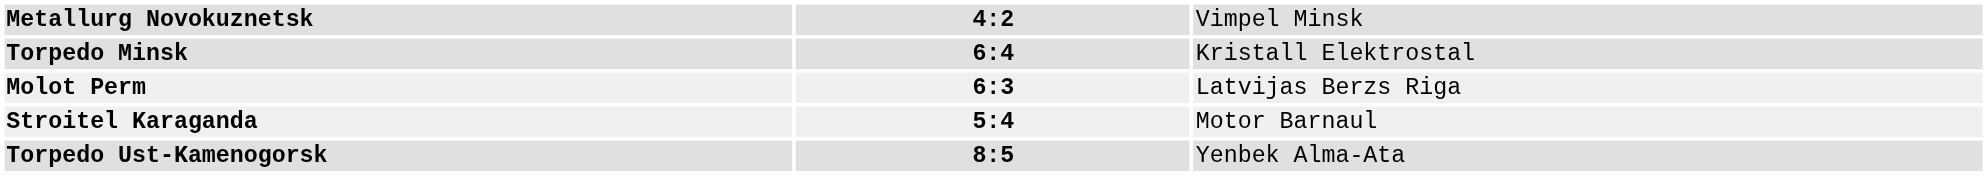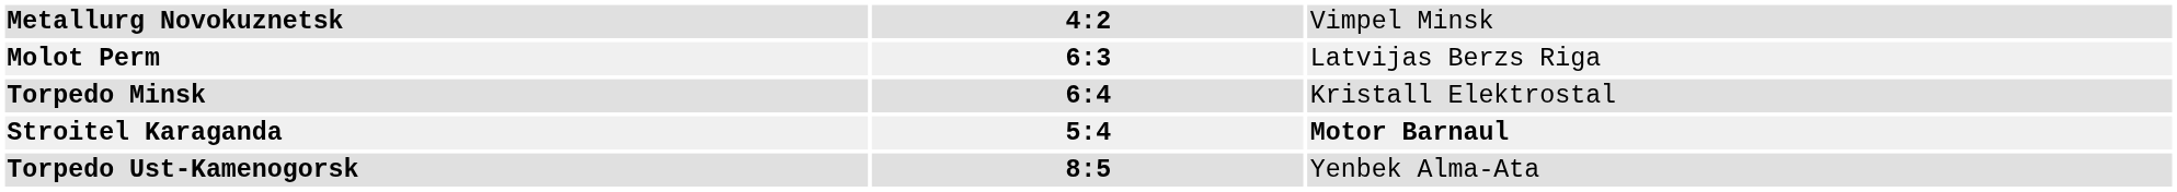rows swapped: Molot Perm <-> Torpedo Minsk
Stroitel Karaganda | column 3: normal -> bold
